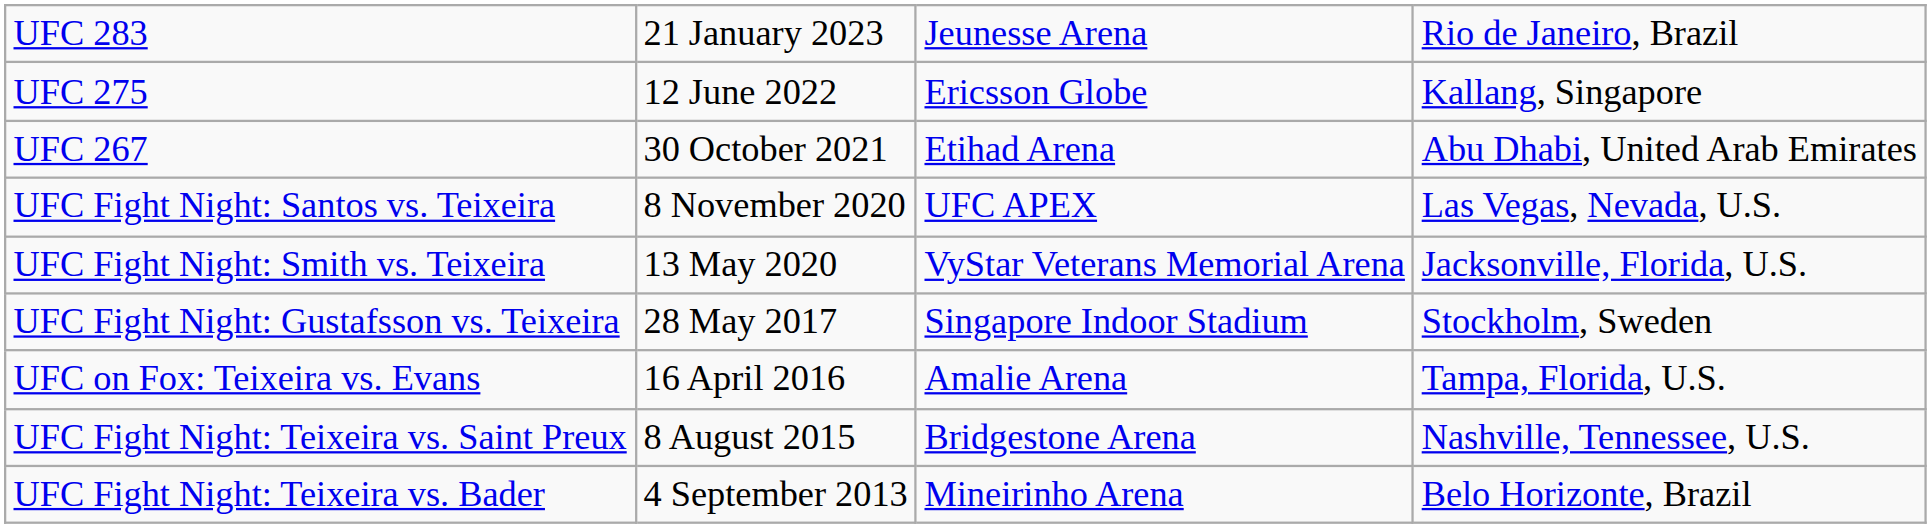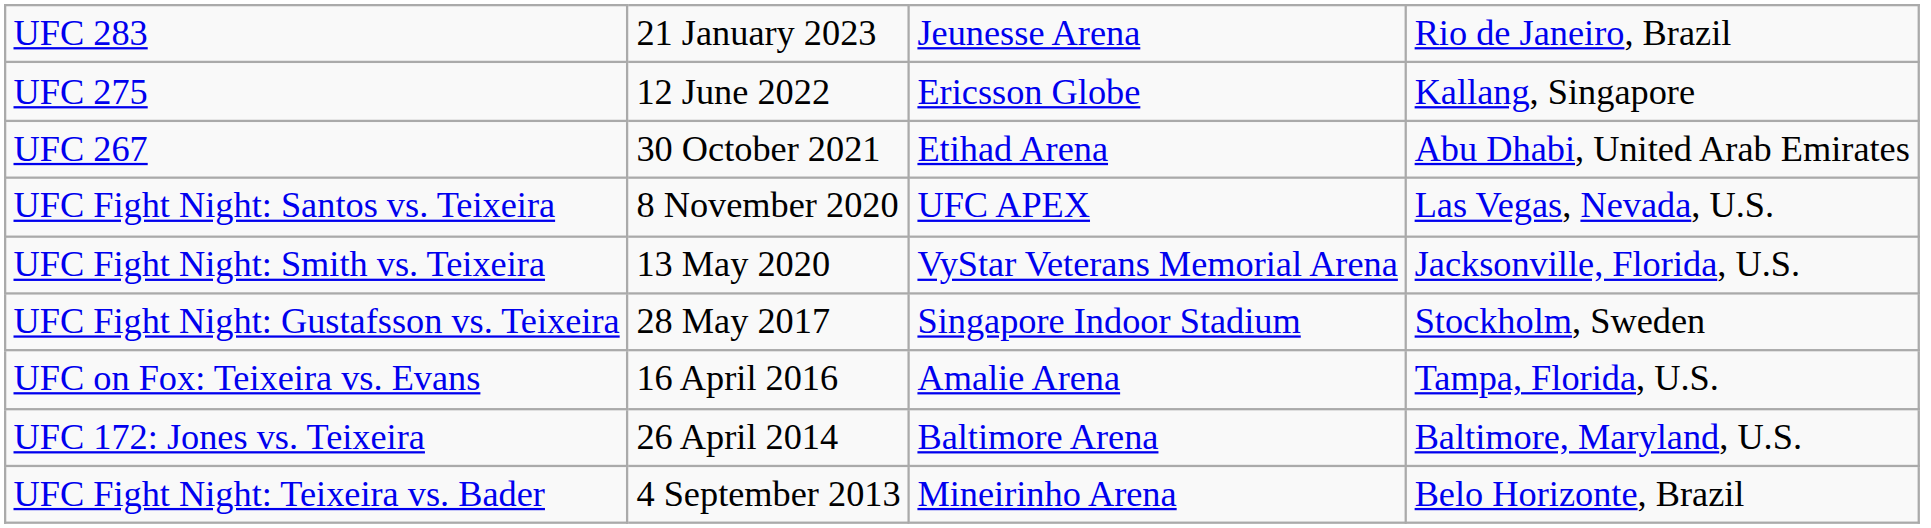- row: UFC Fight Night: Teixeira vs. Saint Preux | 8 August 2015 | Bridgestone Arena | Nashville, Tennessee, U.S.
+ row: UFC 172: Jones vs. Teixeira | 26 April 2014 | Baltimore Arena | Baltimore, Maryland, U.S.
